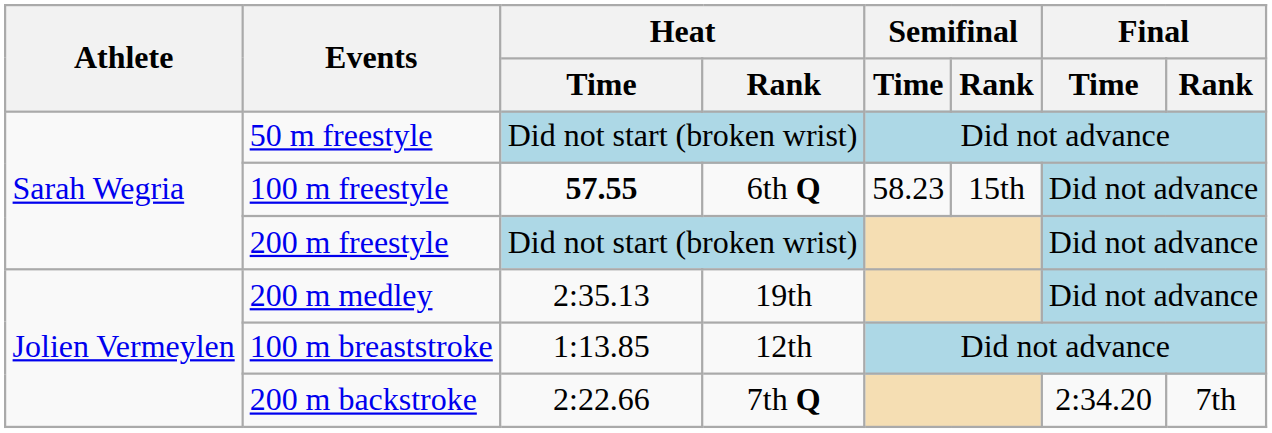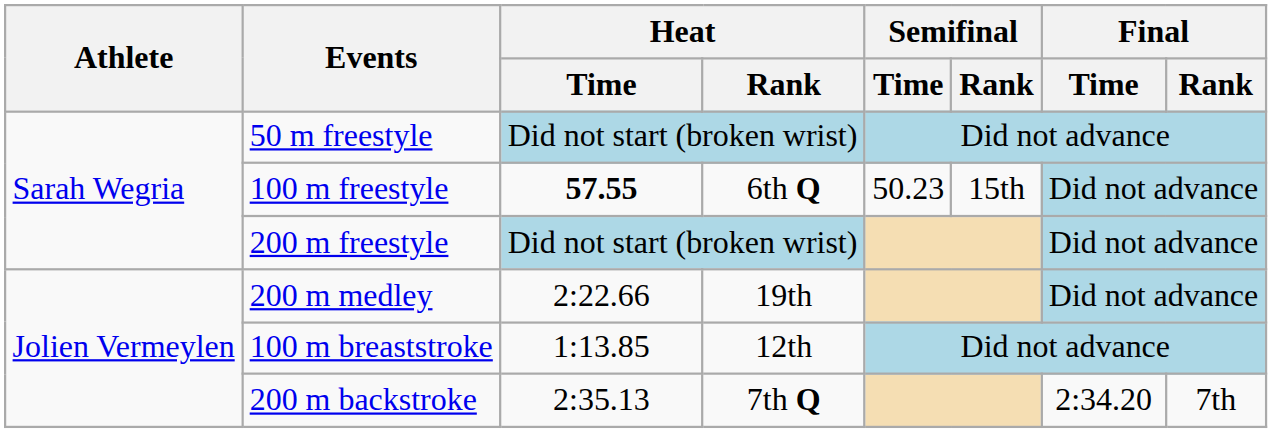100 m freestyle | Semifinal / Time: 58.23 -> 50.23
200 m medley | Heat / Time: 2:35.13 -> 2:22.66
200 m backstroke | Heat / Time: 2:22.66 -> 2:35.13
